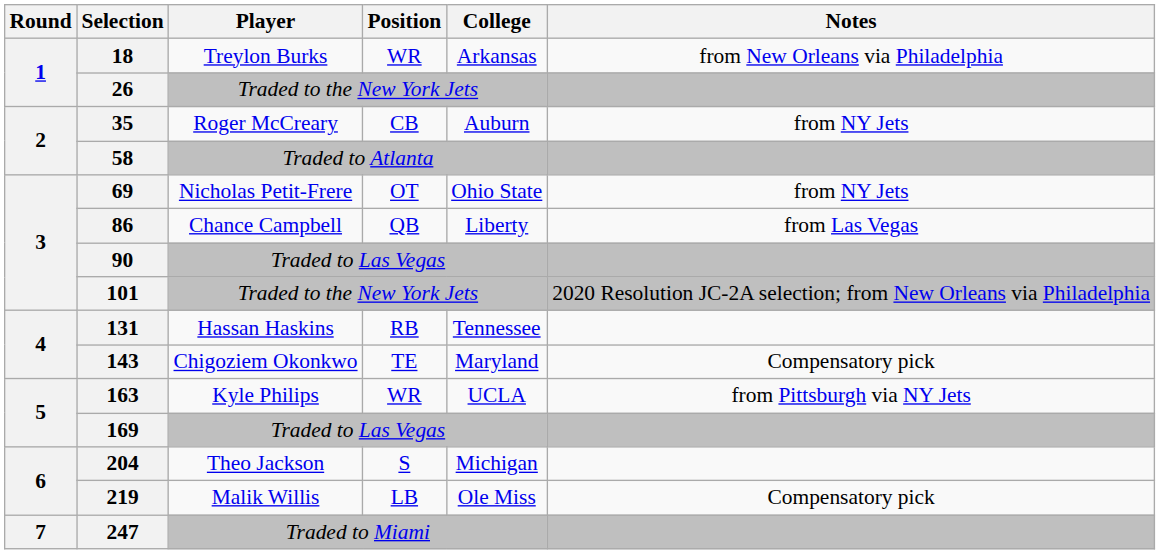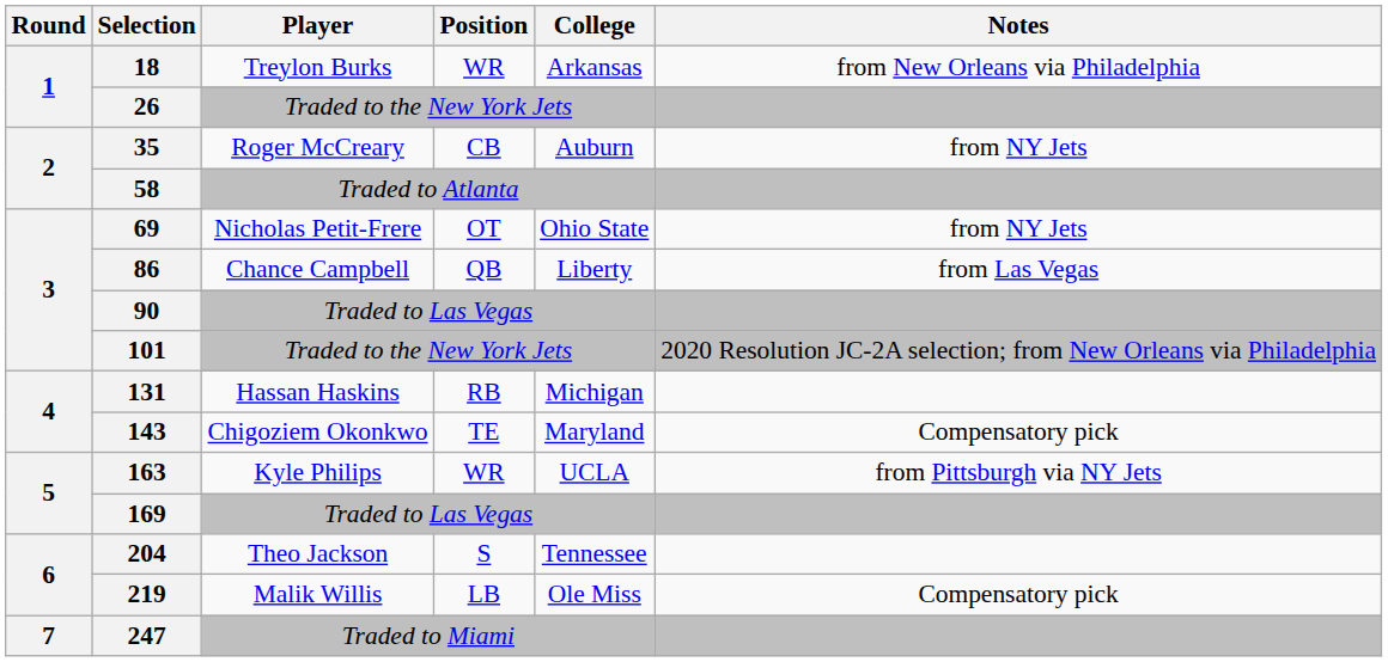131 | College: Tennessee -> Michigan
204 | College: Michigan -> Tennessee
